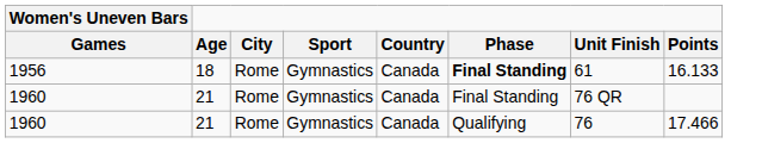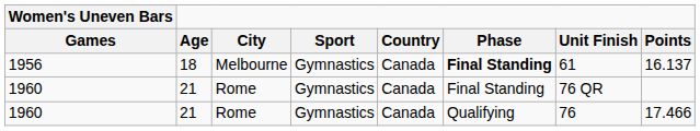1956 | City: Rome -> Melbourne
1956 | Points: 16.133 -> 16.137
